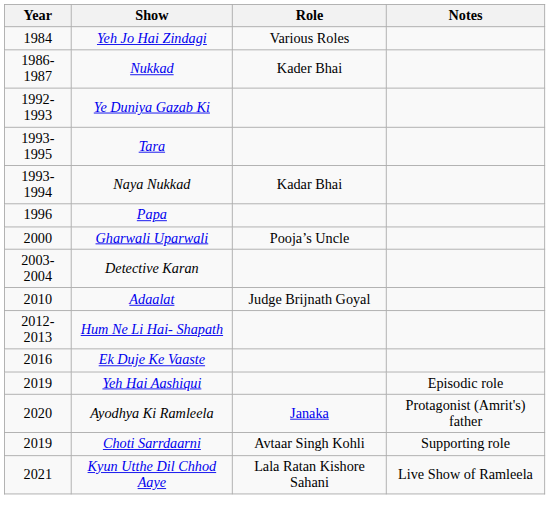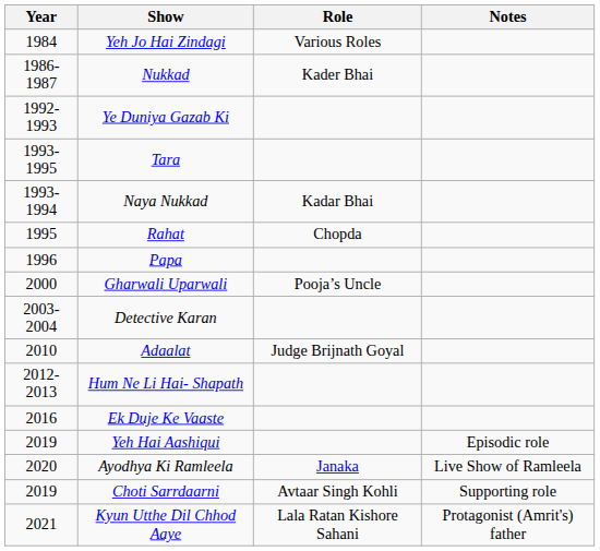+ row: 1995 | Rahat | Chopda
Ayodhya Ki Ramleela | Notes: Protagonist (Amrit's) father -> Live Show of Ramleela
Kyun Utthe Dil Chhod Aaye | Notes: Live Show of Ramleela -> Protagonist (Amrit's) father
